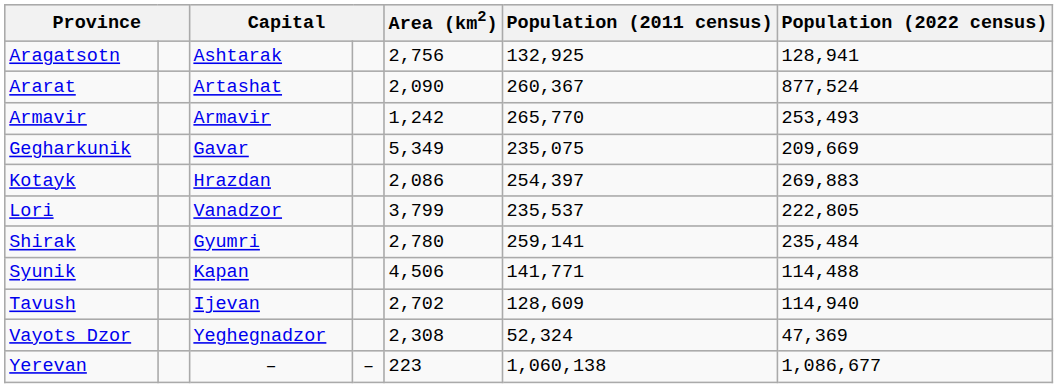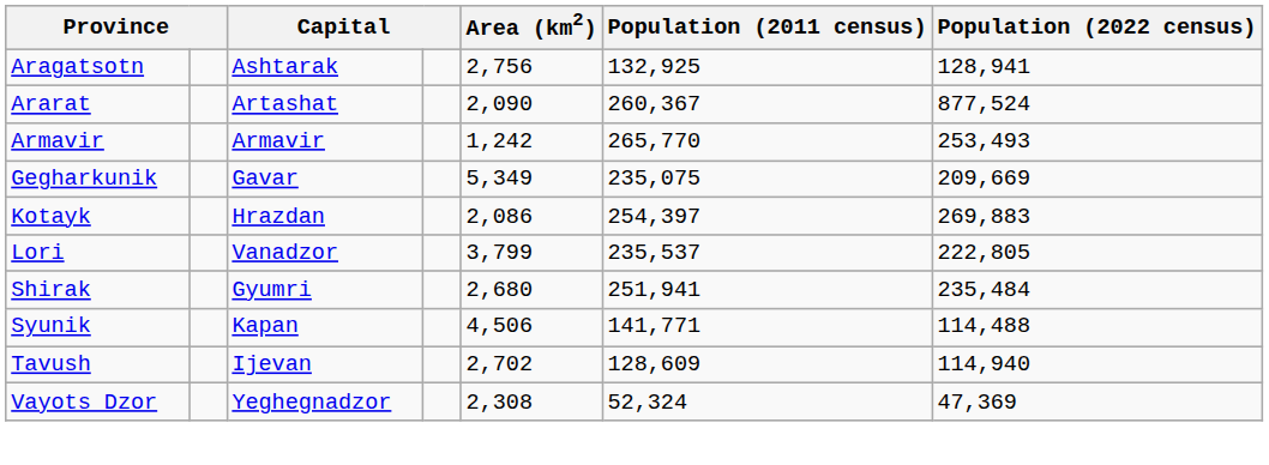Shirak | Area (km2): 2,780 -> 2,680
Shirak | Population (2011 census): 259,141 -> 251,941
- row: Yerevan | – | – | 223 | 1,060,138 | 1,086,677
